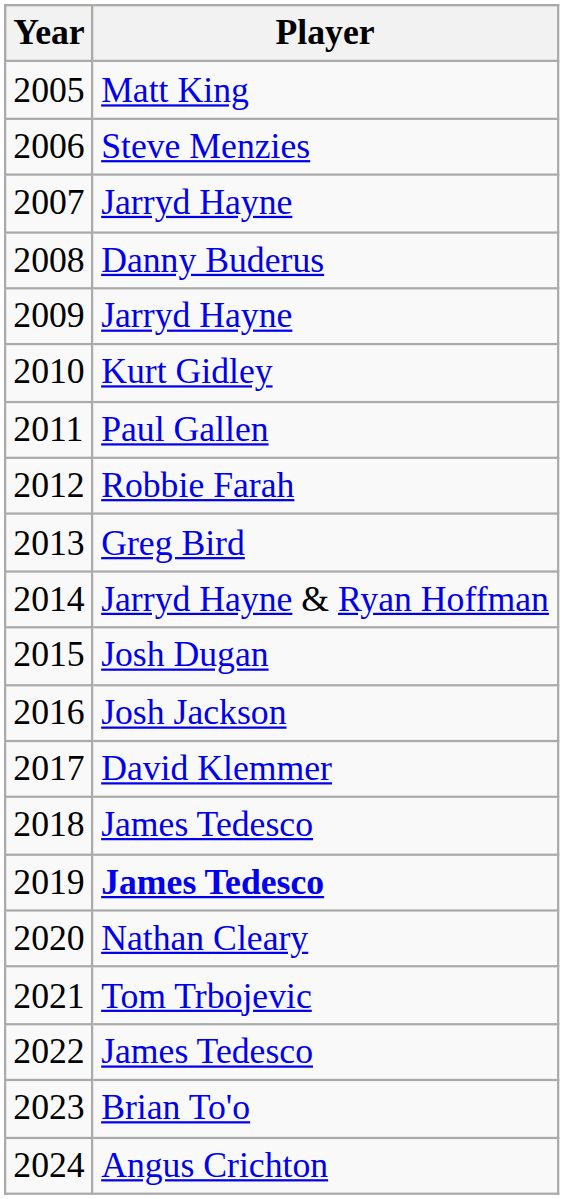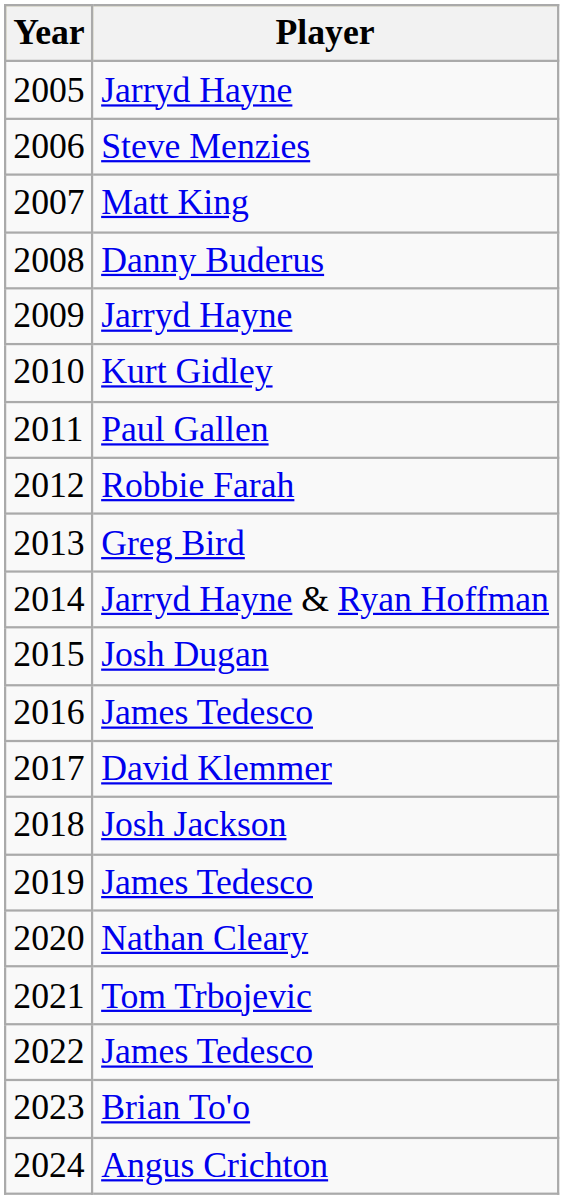2005 | Player: Matt King -> Jarryd Hayne
2007 | Player: Jarryd Hayne -> Matt King
2016 | Player: Josh Jackson -> James Tedesco
2018 | Player: James Tedesco -> Josh Jackson
2019 | Player: bold -> normal
